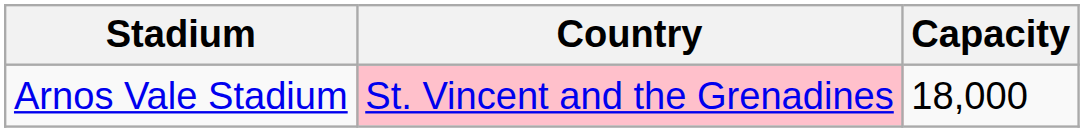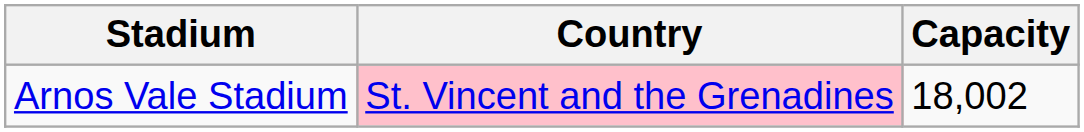Arnos Vale Stadium | Capacity: 18,000 -> 18,002
